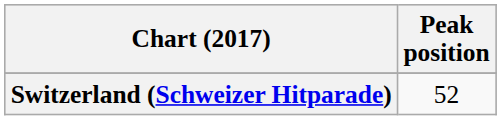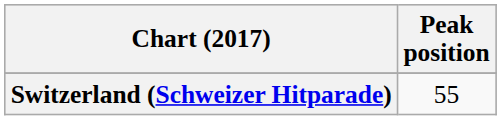Switzerland (Schweizer Hitparade) | Peak position: 52 -> 55
